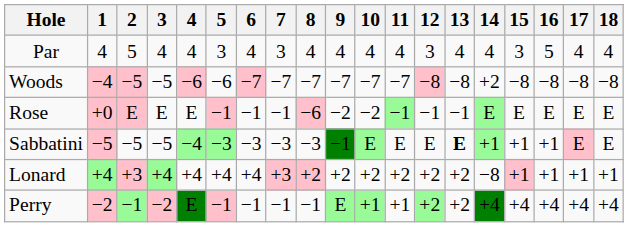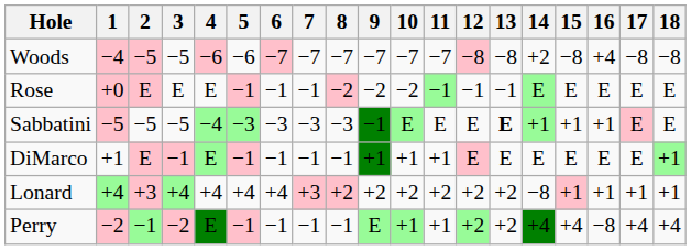- row: Par | 4 | 5 | 4 | 4 | 3 | 4 | 3 | 4 | 4 | 4 | 4 | 3 | 4 | 4 | 3 | 5 | 4 | 4
Woods | 16: −8 -> +4
Rose | 8: −6 -> −2
+ row: DiMarco | +1 | E | −1 | E | −1 | −1 | −1 | −1 | +1 | +1 | +1 | E | E | E | E | E | E | +1
Perry | 16: +4 -> −8
